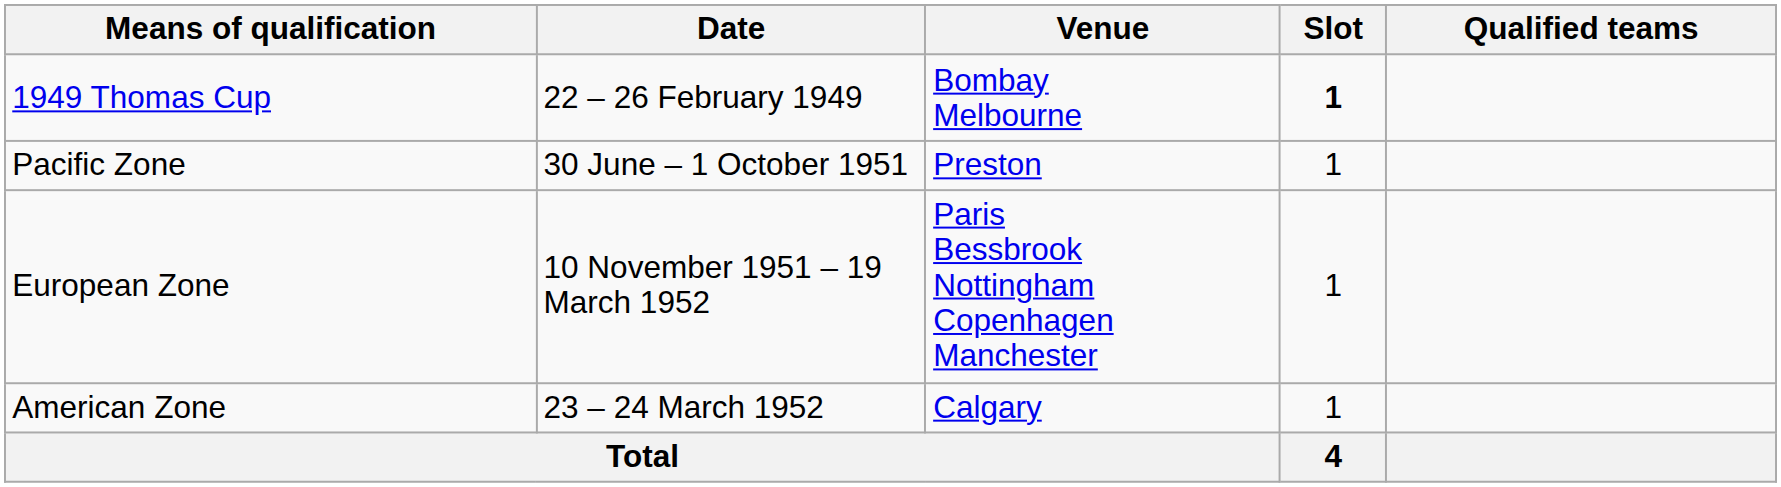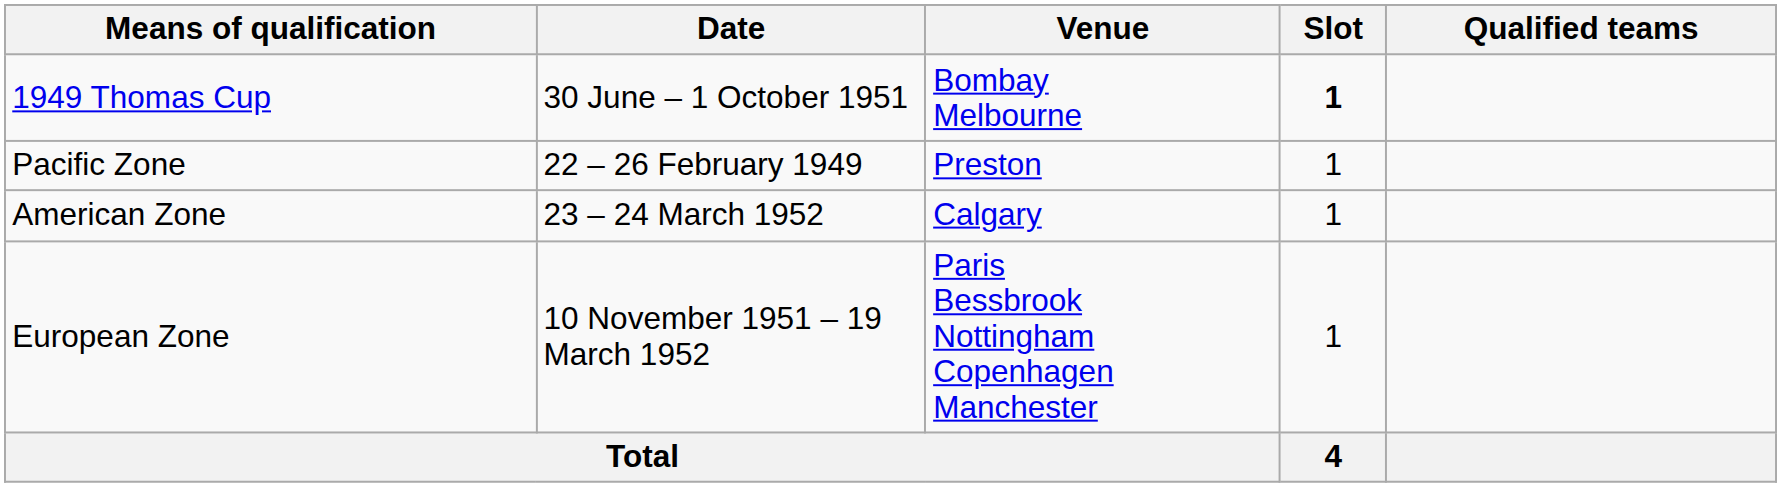1949 Thomas Cup | Date: 22 – 26 February 1949 -> 30 June – 1 October 1951
Pacific Zone | Date: 30 June – 1 October 1951 -> 22 – 26 February 1949
rows swapped: American Zone <-> European Zone
